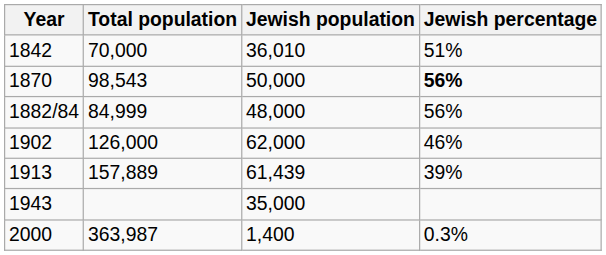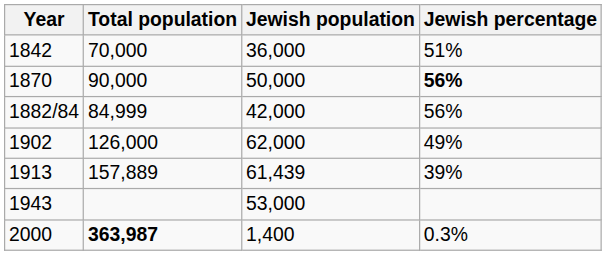1842 | Jewish population: 36,010 -> 36,000
1870 | Total population: 98,543 -> 90,000
1882/84 | Jewish population: 48,000 -> 42,000
1902 | Jewish percentage: 46% -> 49%
1943 | Jewish population: 35,000 -> 53,000
2000 | Total population: normal -> bold
